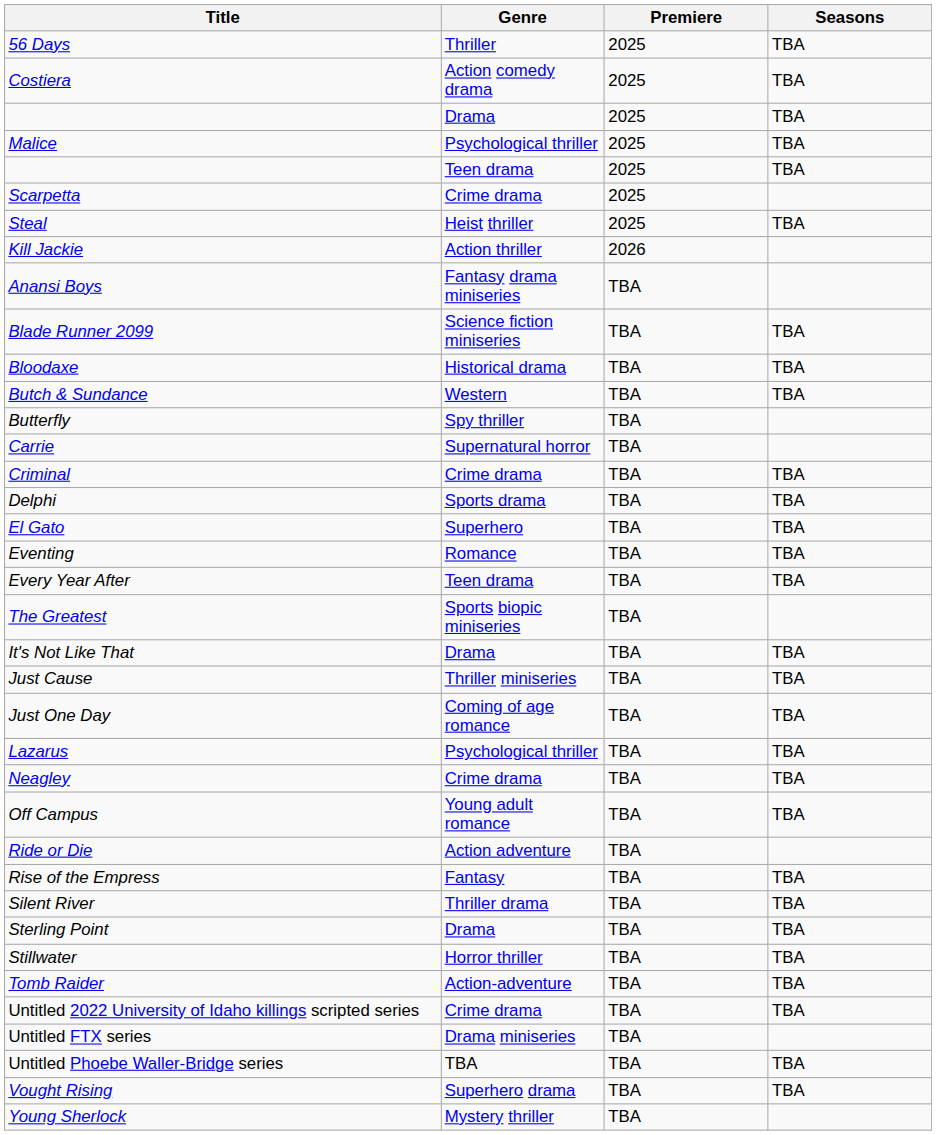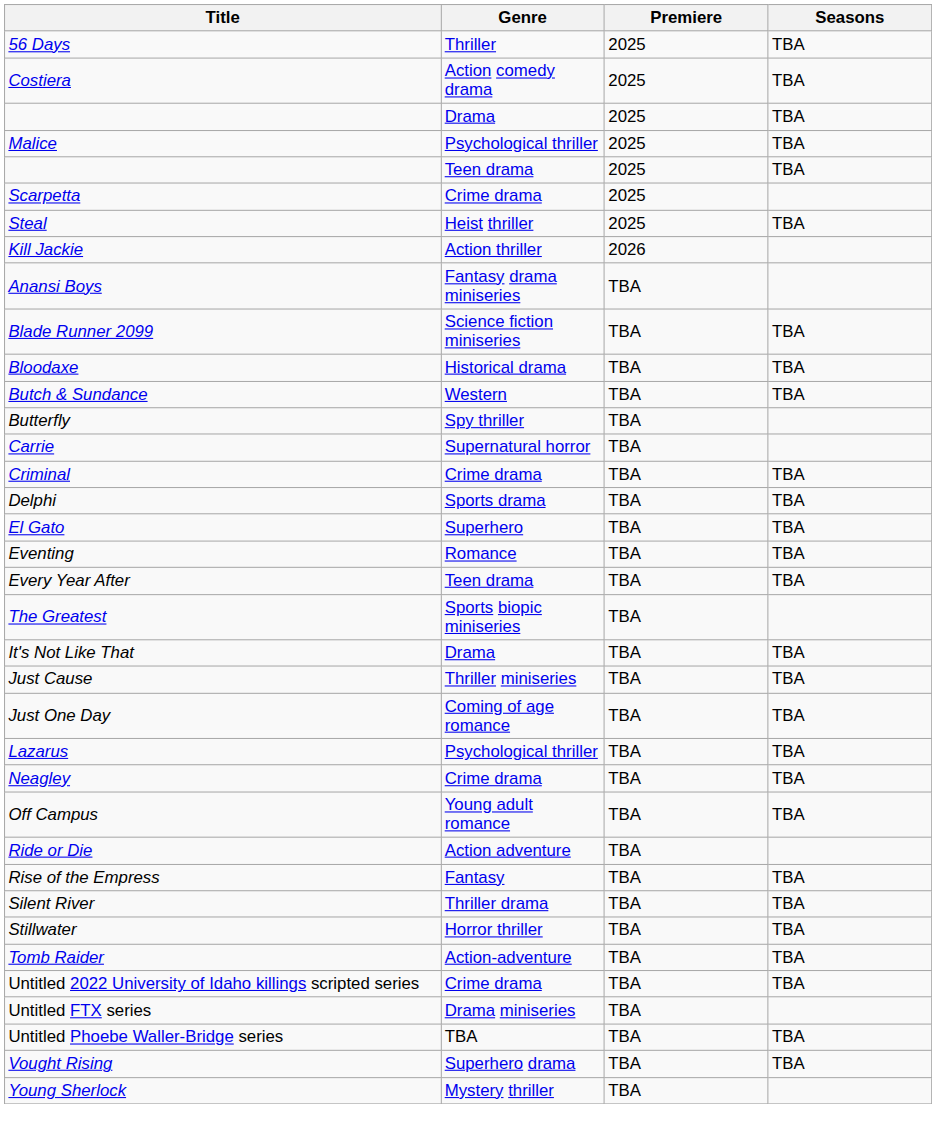- row: Sterling Point | Drama | TBA | TBA
